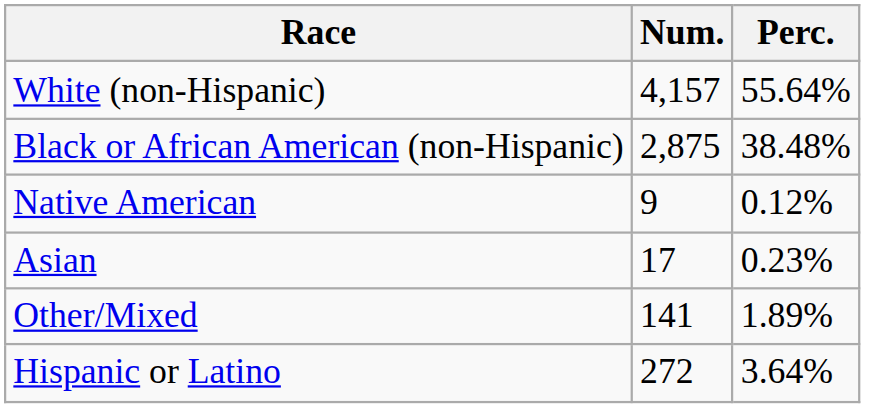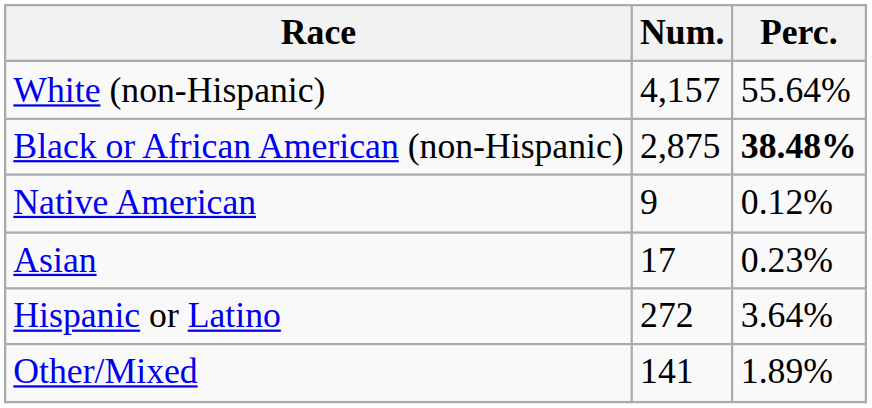Black or African American (non-Hispanic) | Perc.: normal -> bold
rows swapped: Other/Mixed <-> Hispanic or Latino
